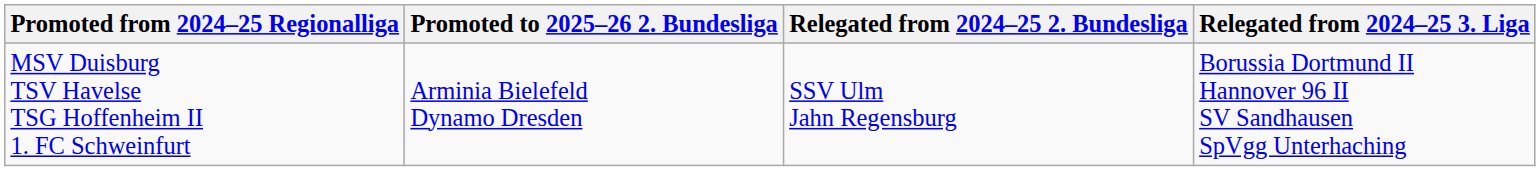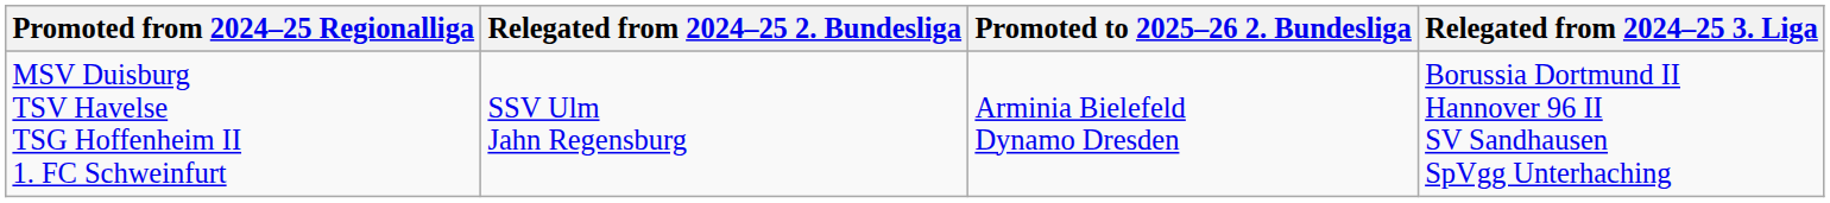columns swapped: Relegated from 2024–25 2. Bundesliga <-> Promoted to 2025–26 2. Bundesliga
